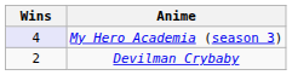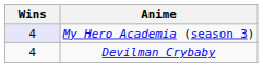Devilman Crybaby | Wins: 2 -> 4
